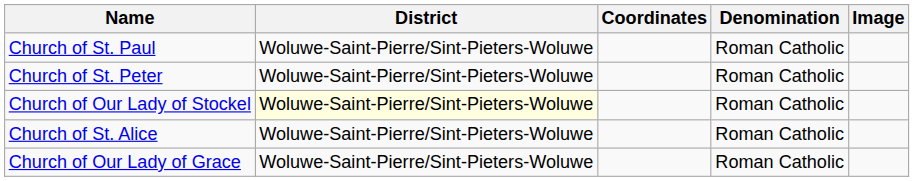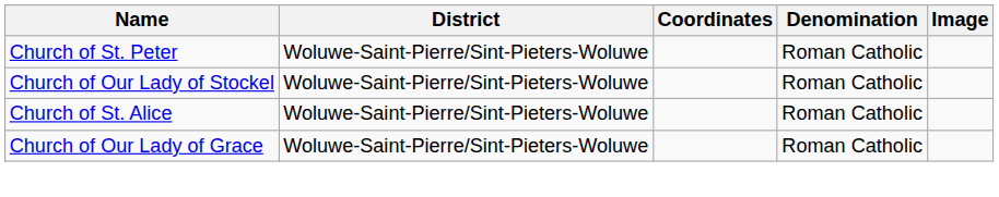- row: Church of St. Paul | Woluwe-Saint-Pierre/Sint-Pieters-Woluwe | Roman Catholic
Church of Our Lady of Stockel | District: lightyellow background -> no background
